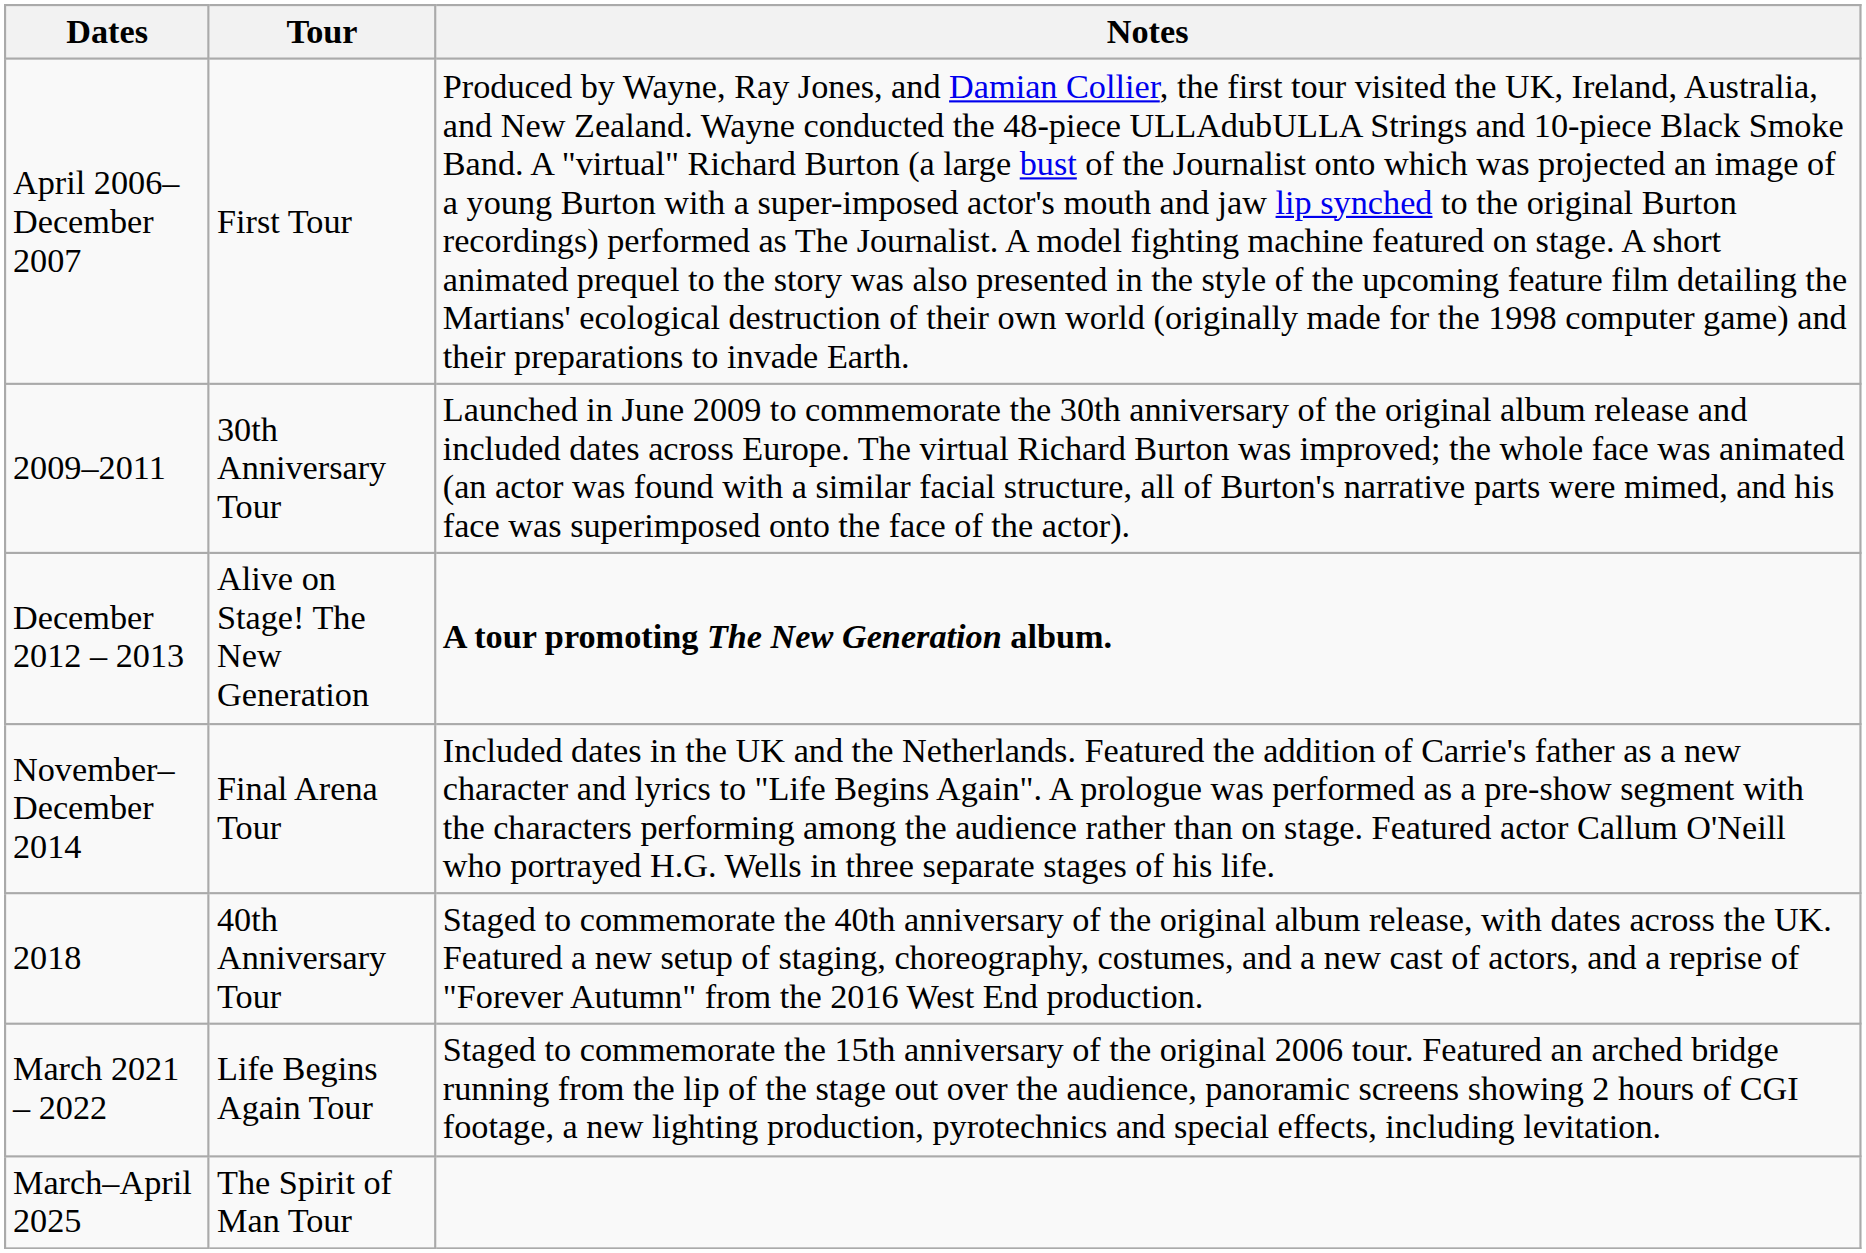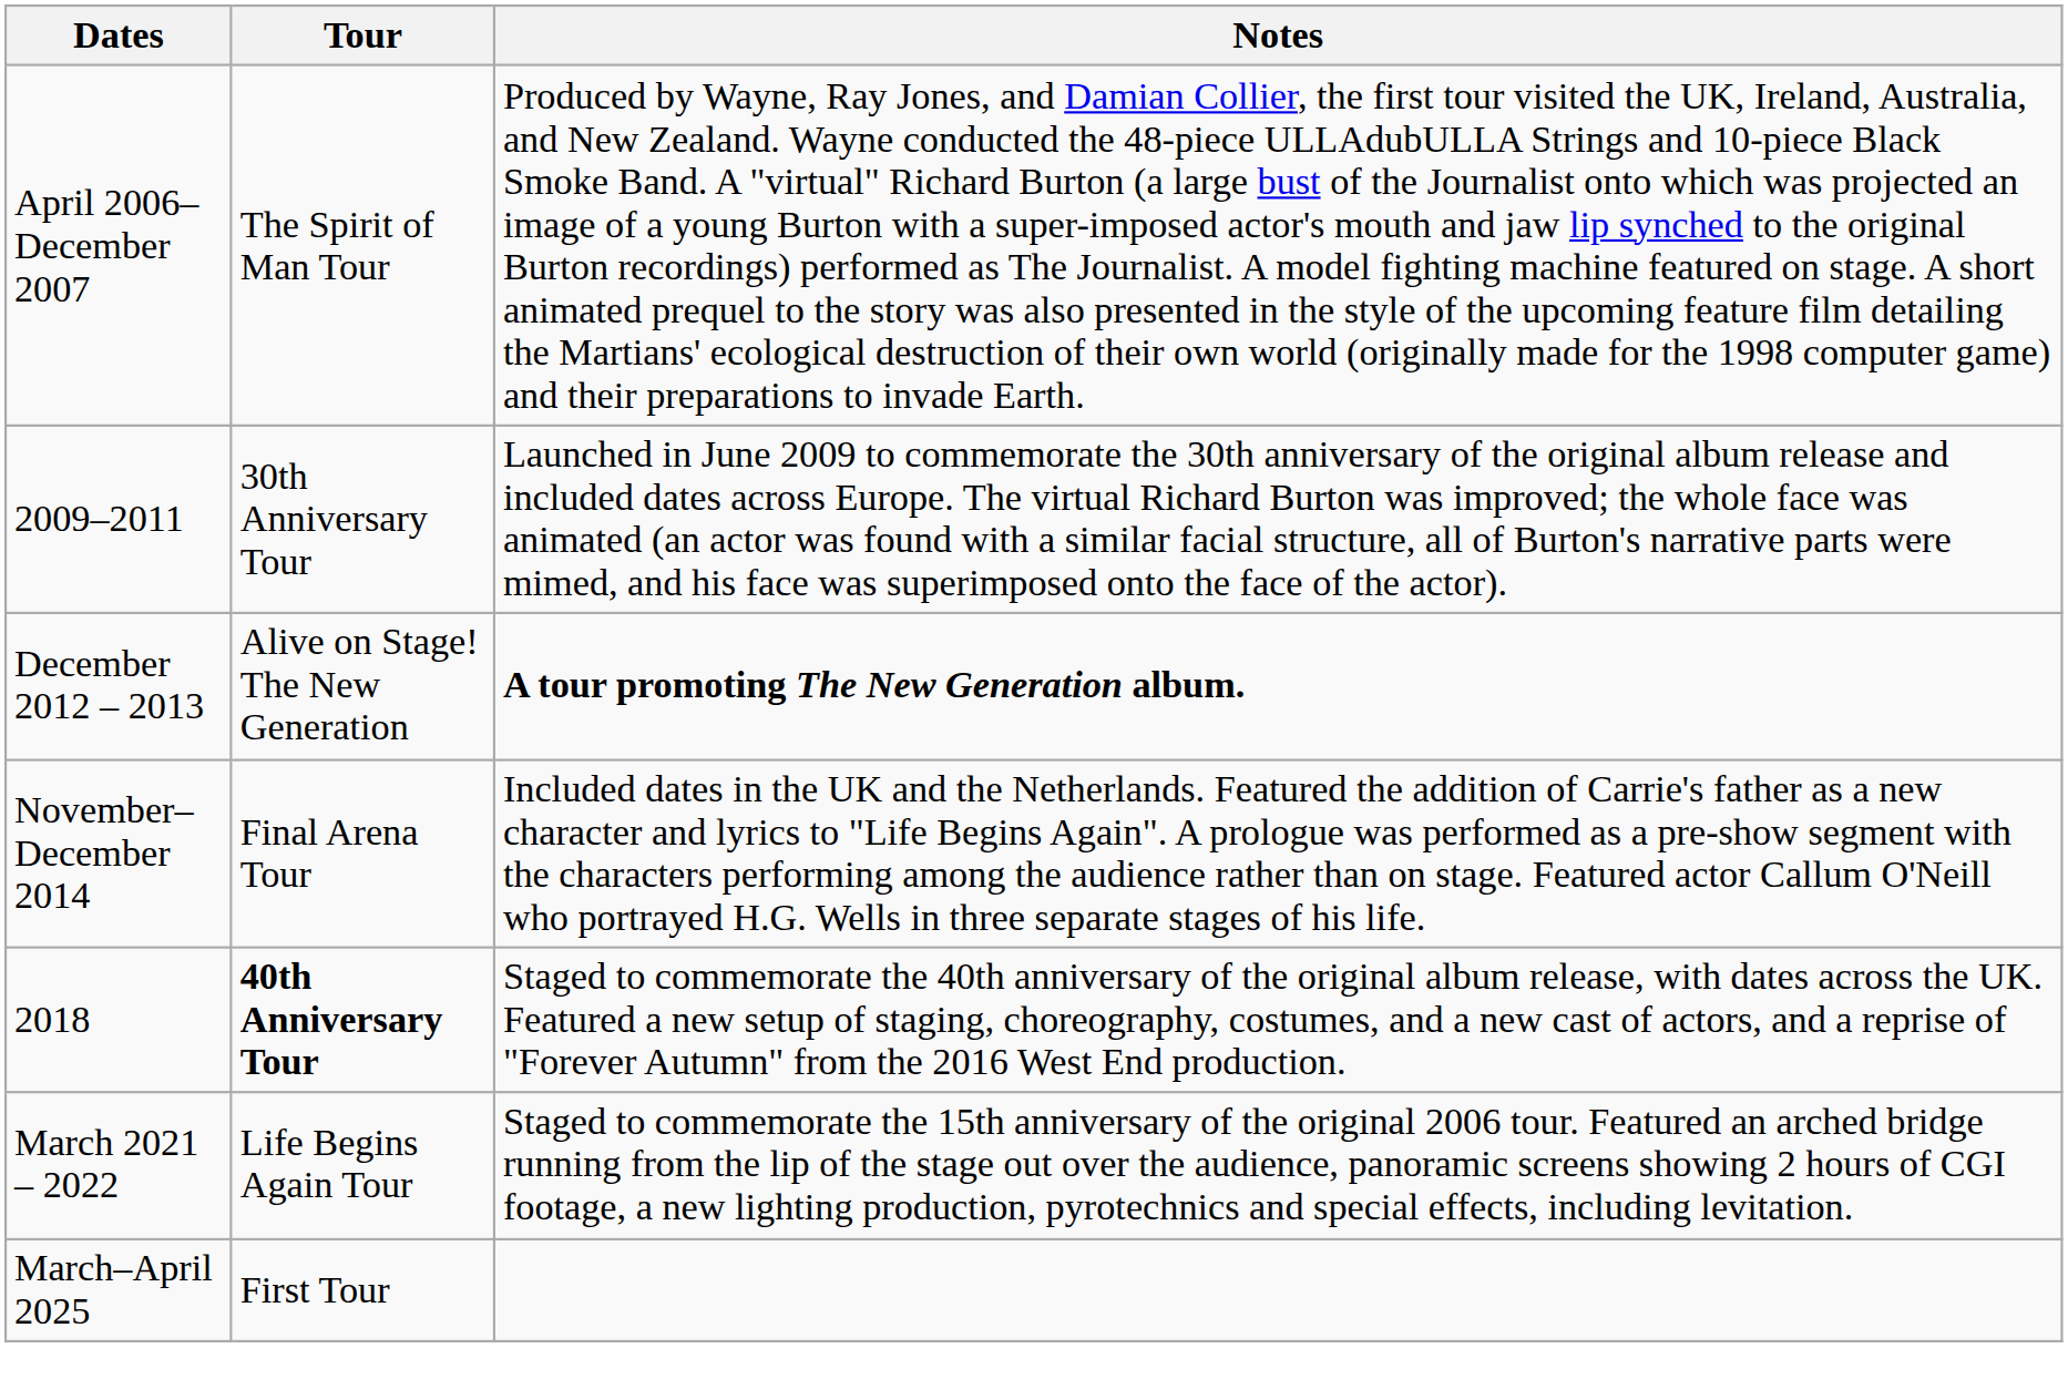April 2006–December 2007 | Tour: First Tour -> The Spirit of Man Tour
2018 | Tour: normal -> bold
March–April 2025 | Tour: The Spirit of Man Tour -> First Tour
